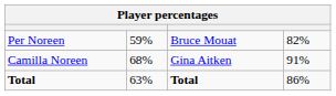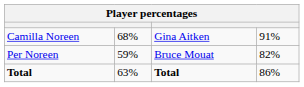rows swapped: Camilla Noreen <-> Per Noreen
